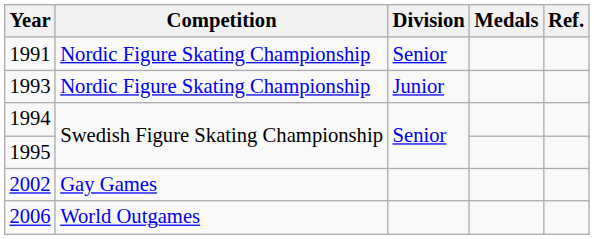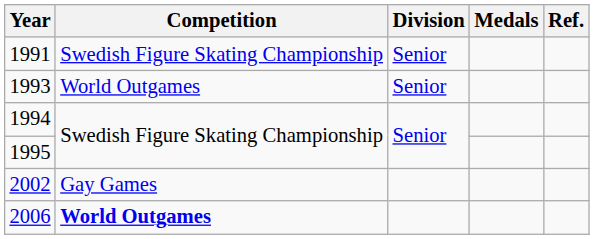1991 | Competition: Nordic Figure Skating Championship -> Swedish Figure Skating Championship
1993 | Competition: Nordic Figure Skating Championship -> World Outgames
1993 | Division: Junior -> Senior
2006 | Competition: normal -> bold
